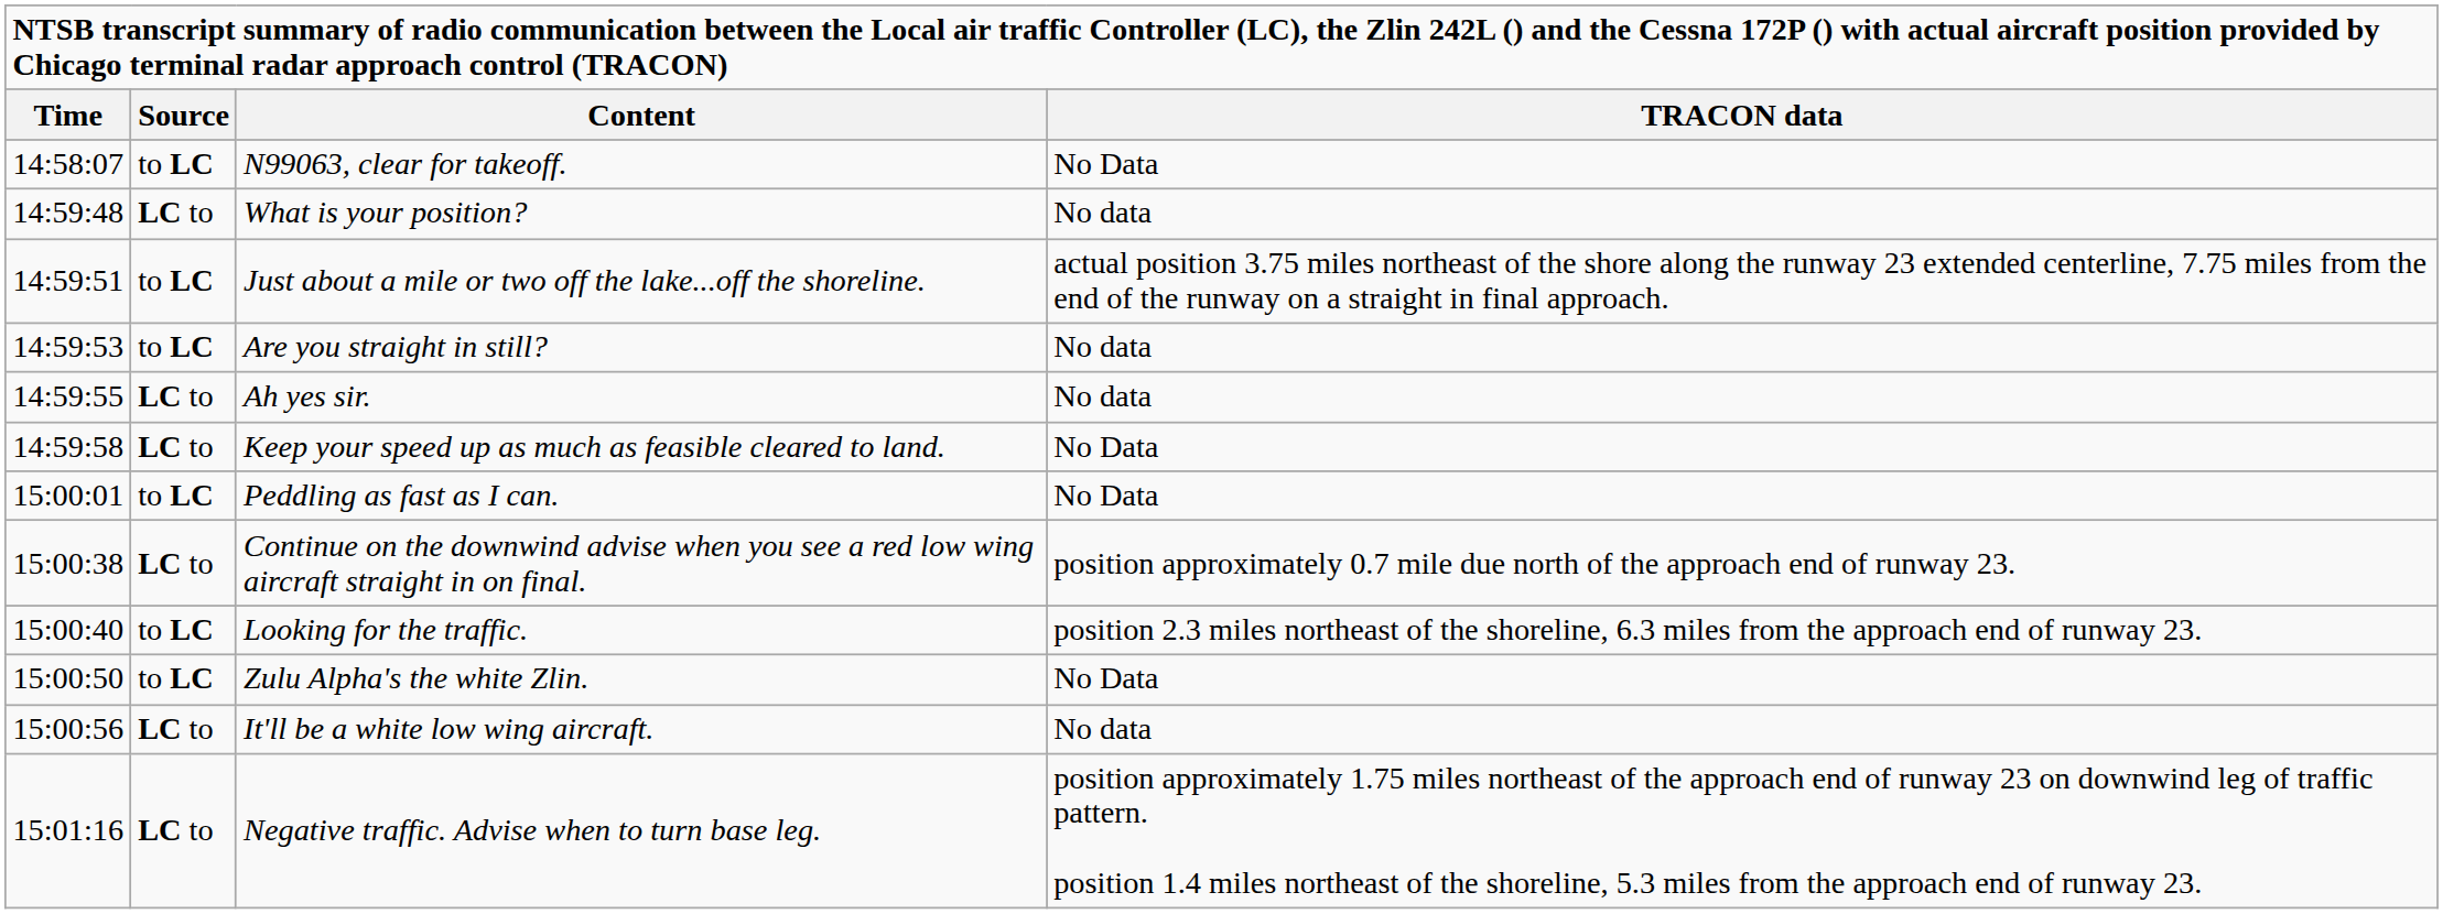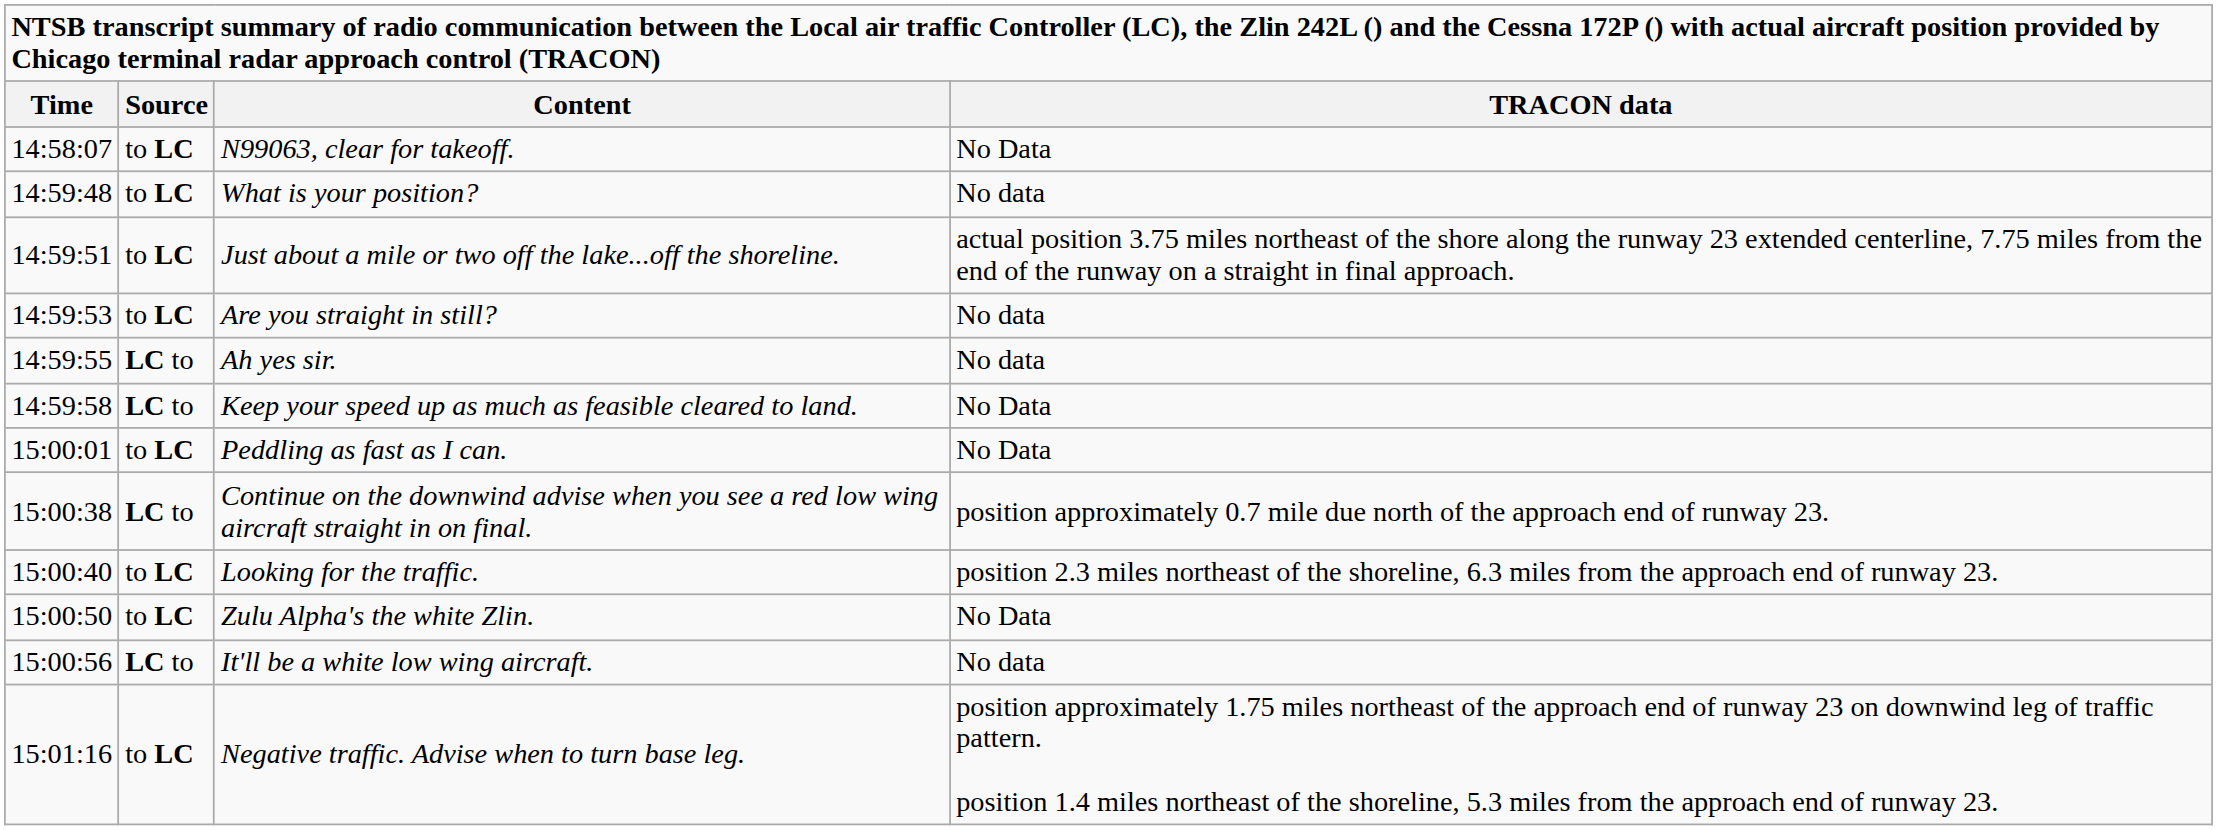What is your position? | Source: LC to -> to LC
Negative traffic. Advise when to turn base leg. | Source: LC to -> to LC
